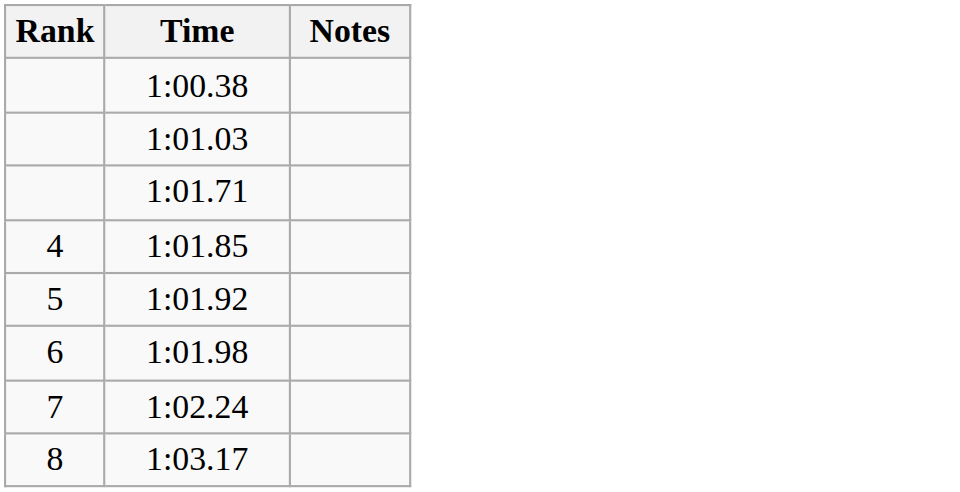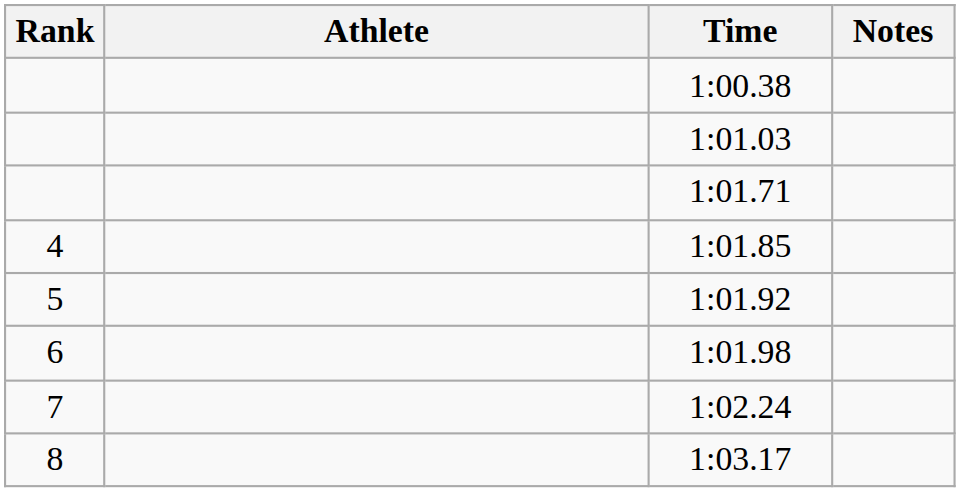+ column: Athlete
